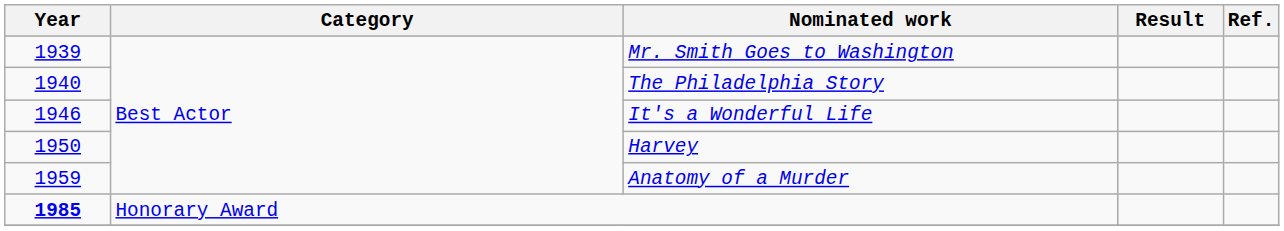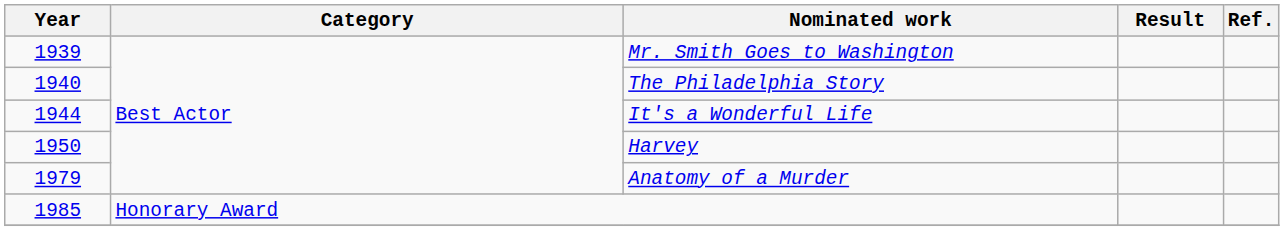It's a Wonderful Life | Year: 1946 -> 1944
Anatomy of a Murder | Year: 1959 -> 1979
Honorary Award | Year: bold -> normal
